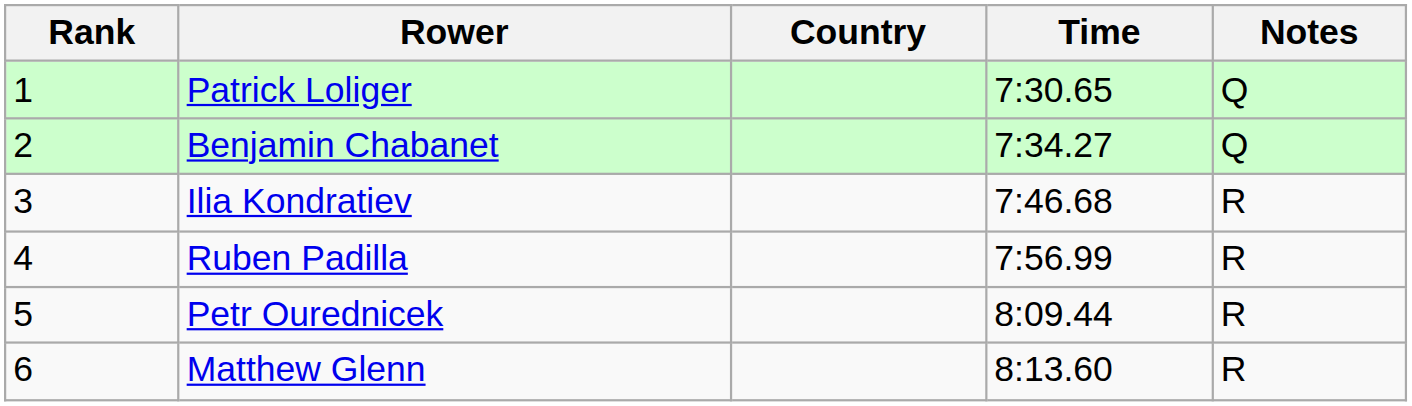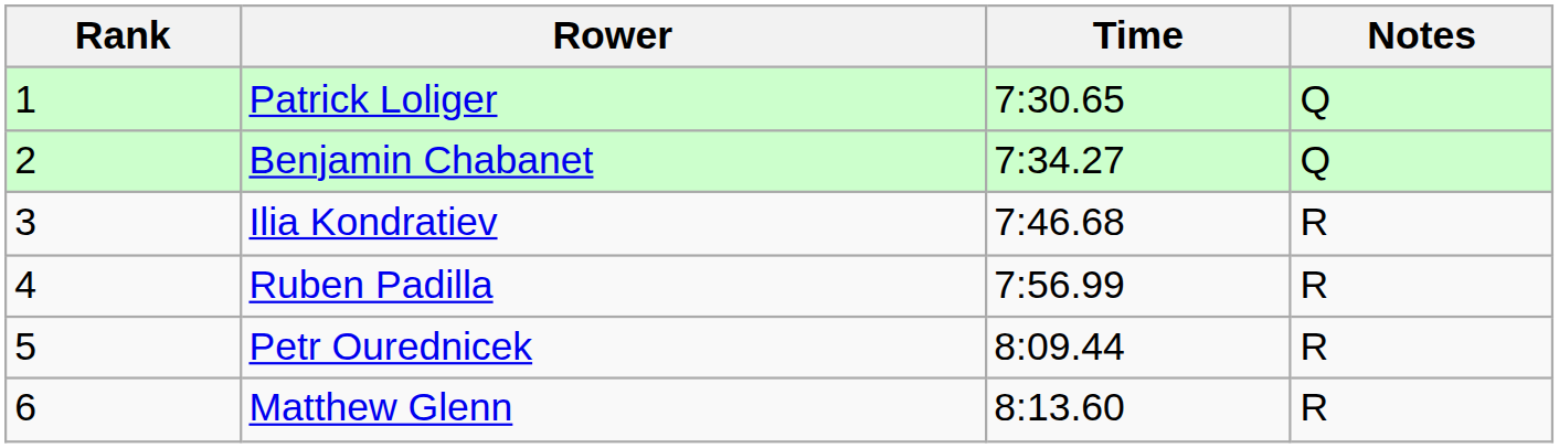- column: Country
